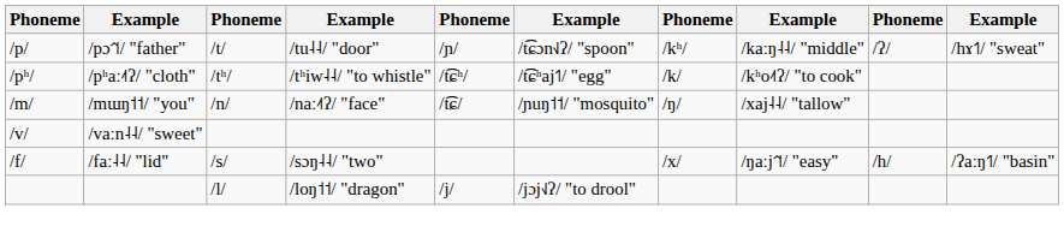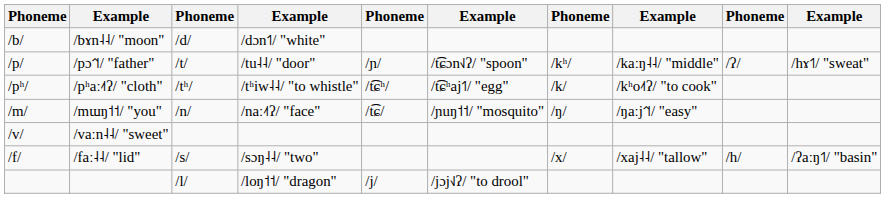+ row: /b/ | /bɤn˨˨/ "moon" | /d/ | /dɔn˦˥/ "white"
/mɯŋ˦˦/ "you" | column 8: /xaj˨˨/ "tallow" -> /ŋaːj˦˥˦/ "easy"
/faː˨˨/ "lid" | column 8: /ŋaːj˦˥˦/ "easy" -> /xaj˨˨/ "tallow"
